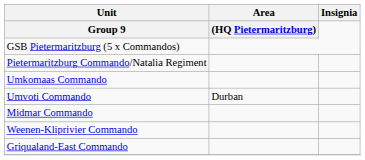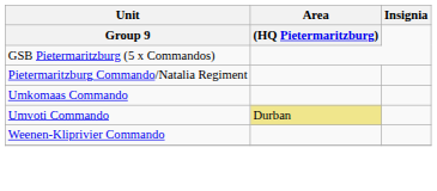Umvoti Commando | Area / (HQ Pietermaritzburg): no background -> khaki background
- row: Midmar Commando
- row: Griqualand-East Commando
